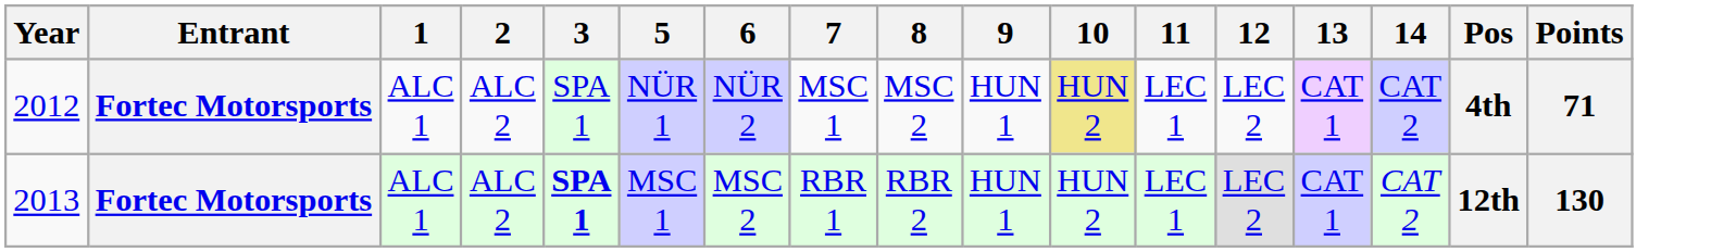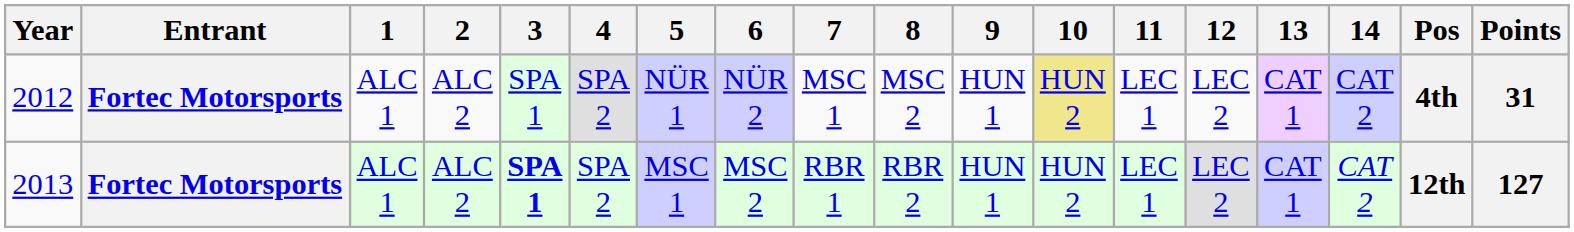+ column: 4 | SPA 2 | SPA 2
2012 | Points: 71 -> 31
2013 | Points: 130 -> 127
